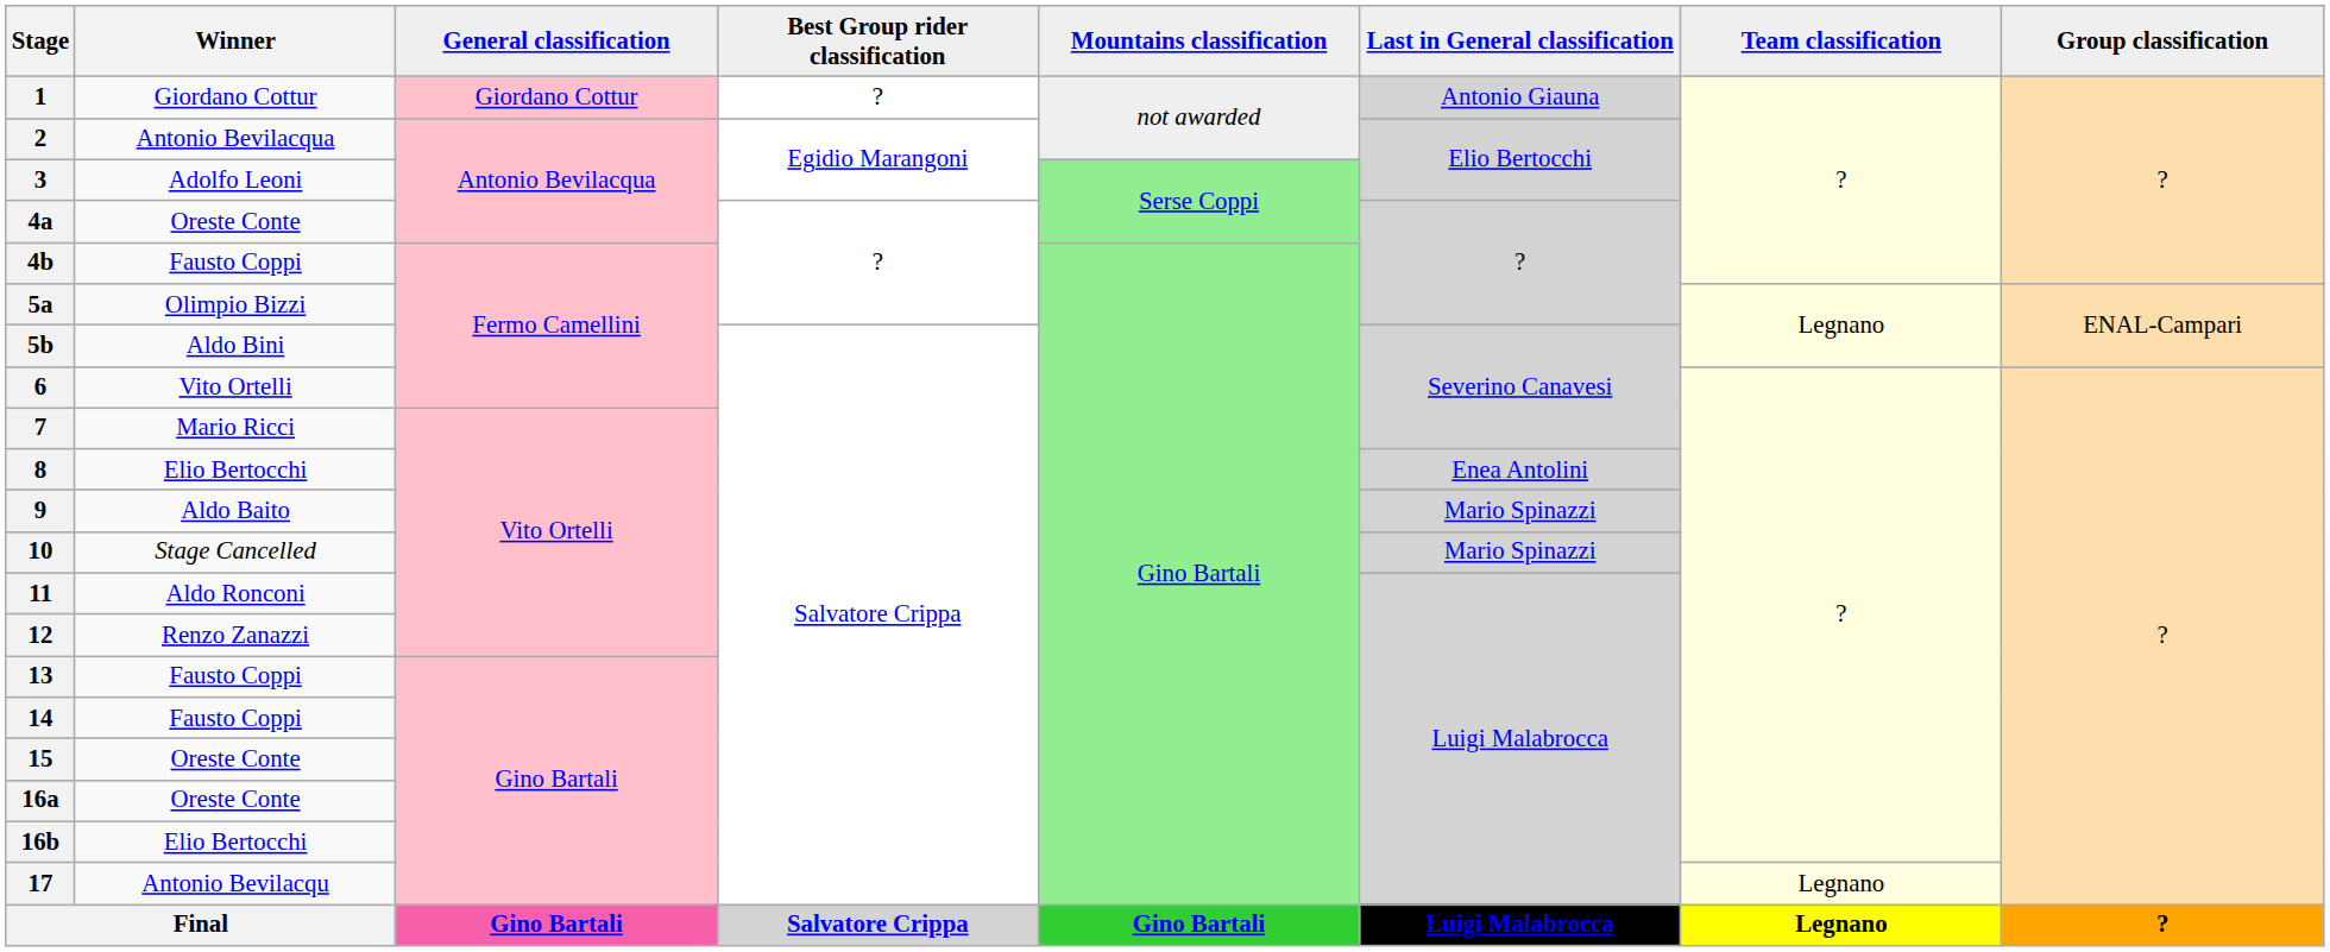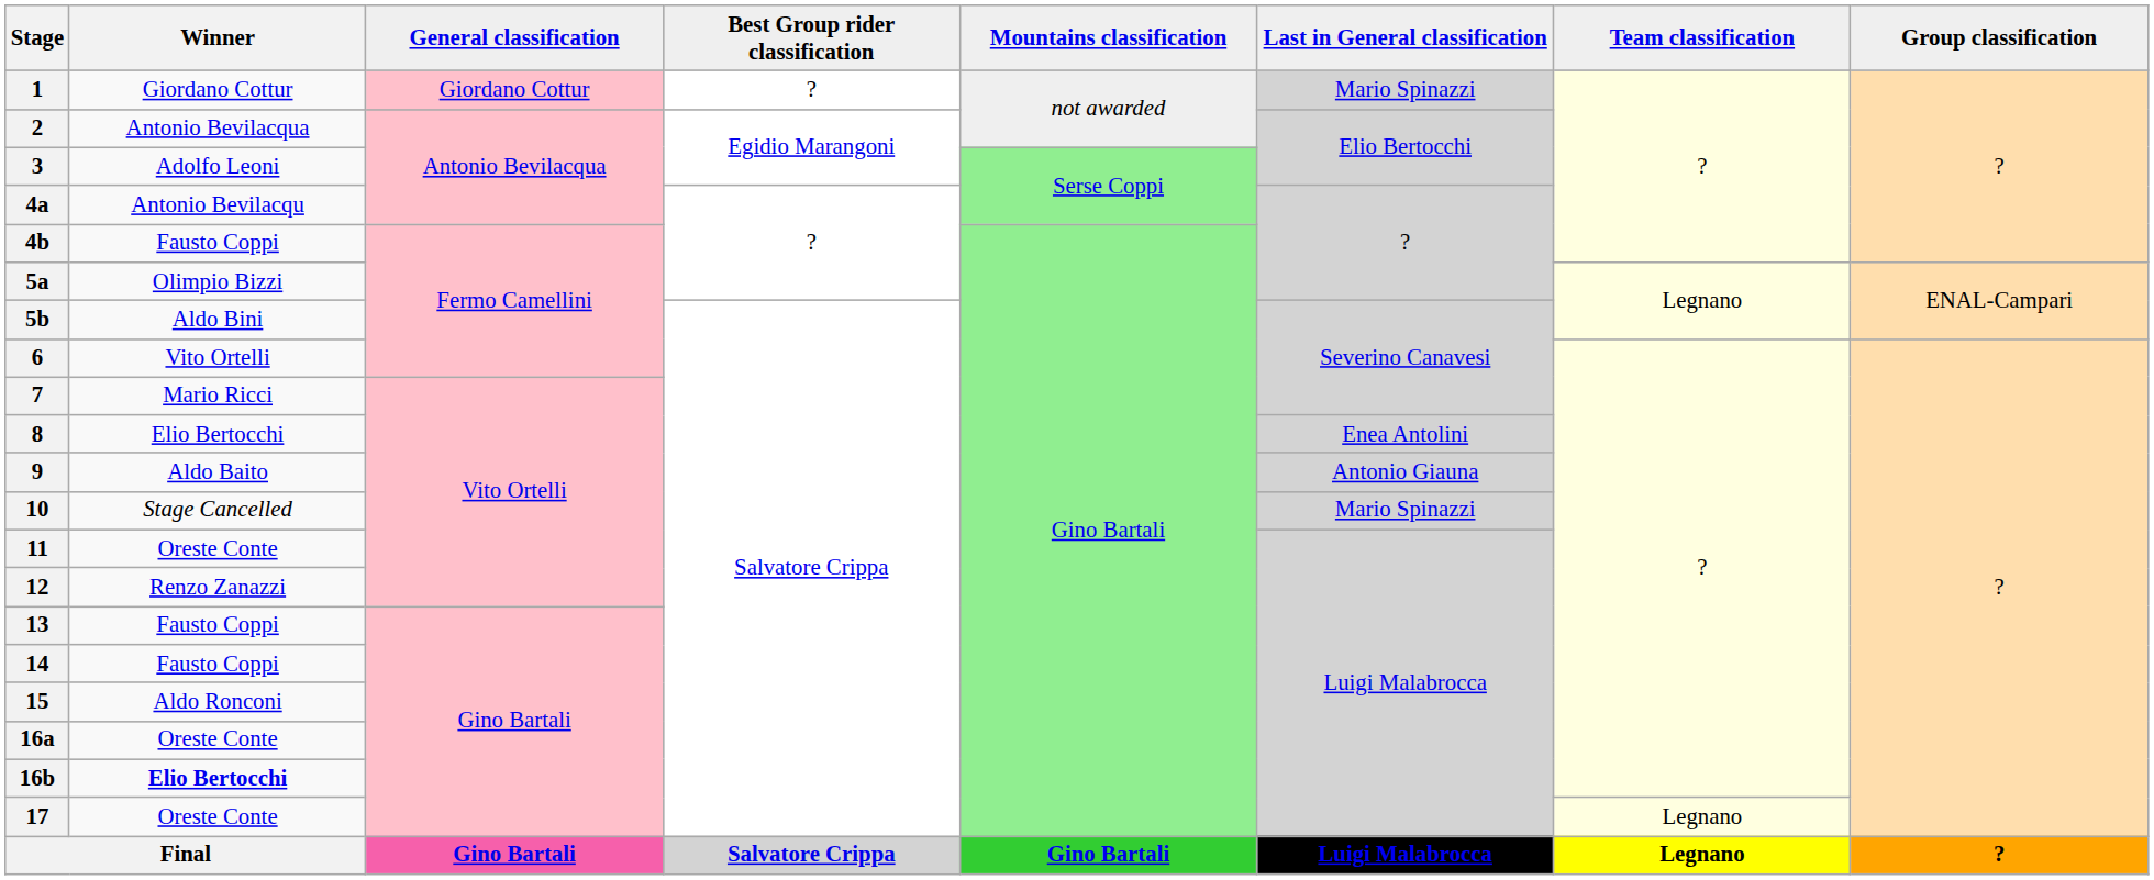1 | Last in General classification: Antonio Giauna -> Mario Spinazzi
4a | Winner: Oreste Conte -> Antonio Bevilacqu
9 | Last in General classification: Mario Spinazzi -> Antonio Giauna
11 | Winner: Aldo Ronconi -> Oreste Conte
15 | Winner: Oreste Conte -> Aldo Ronconi
16b | Winner: normal -> bold
17 | Winner: Antonio Bevilacqu -> Oreste Conte
